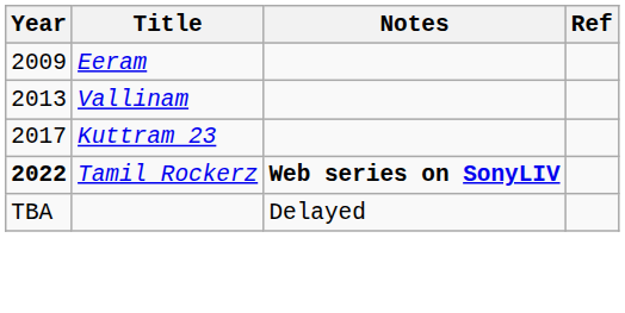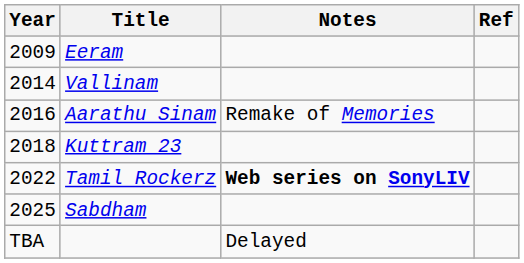Vallinam | Year: 2013 -> 2014
+ row: 2016 | Aarathu Sinam | Remake of Memories
Kuttram 23 | Year: 2017 -> 2018
Tamil Rockerz | Year: bold -> normal
+ row: 2025 | Sabdham
